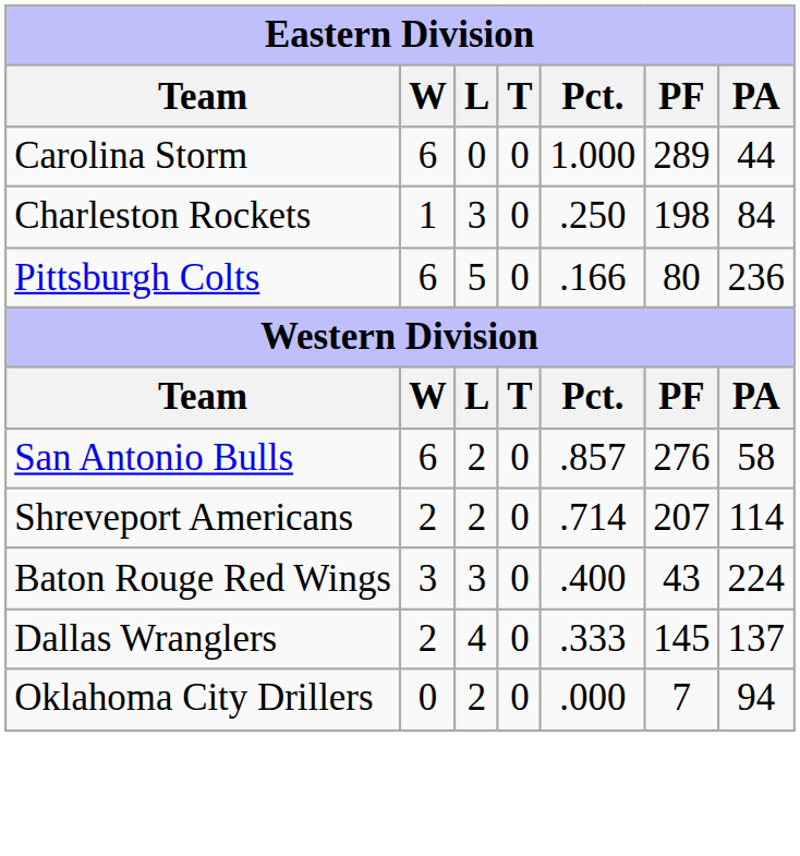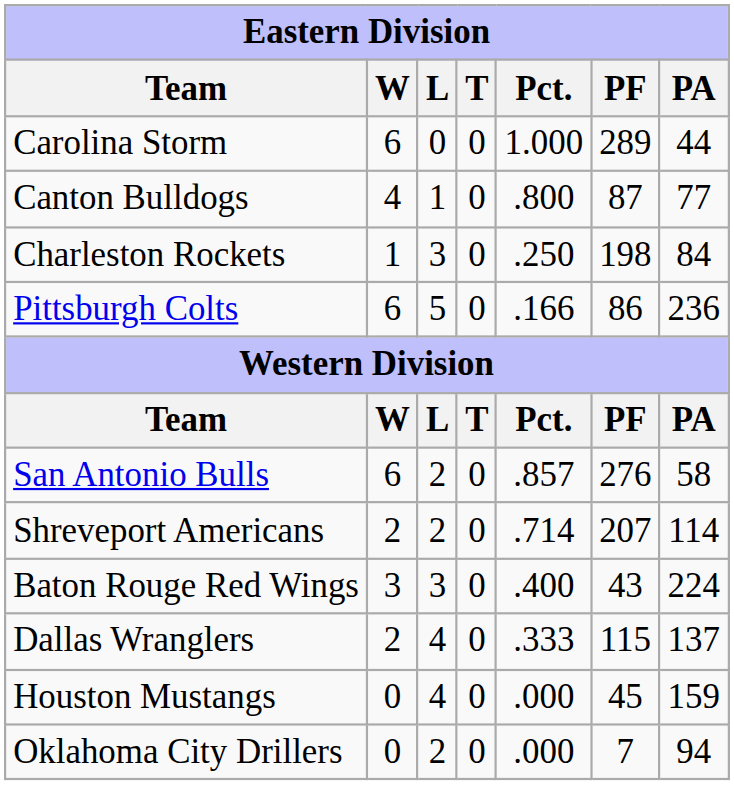+ row: Canton Bulldogs | 4 | 1 | 0 | .800 | 87 | 77
Pittsburgh Colts | PF: 80 -> 86
Dallas Wranglers | PF: 145 -> 115
+ row: Houston Mustangs | 0 | 4 | 0 | .000 | 45 | 159
